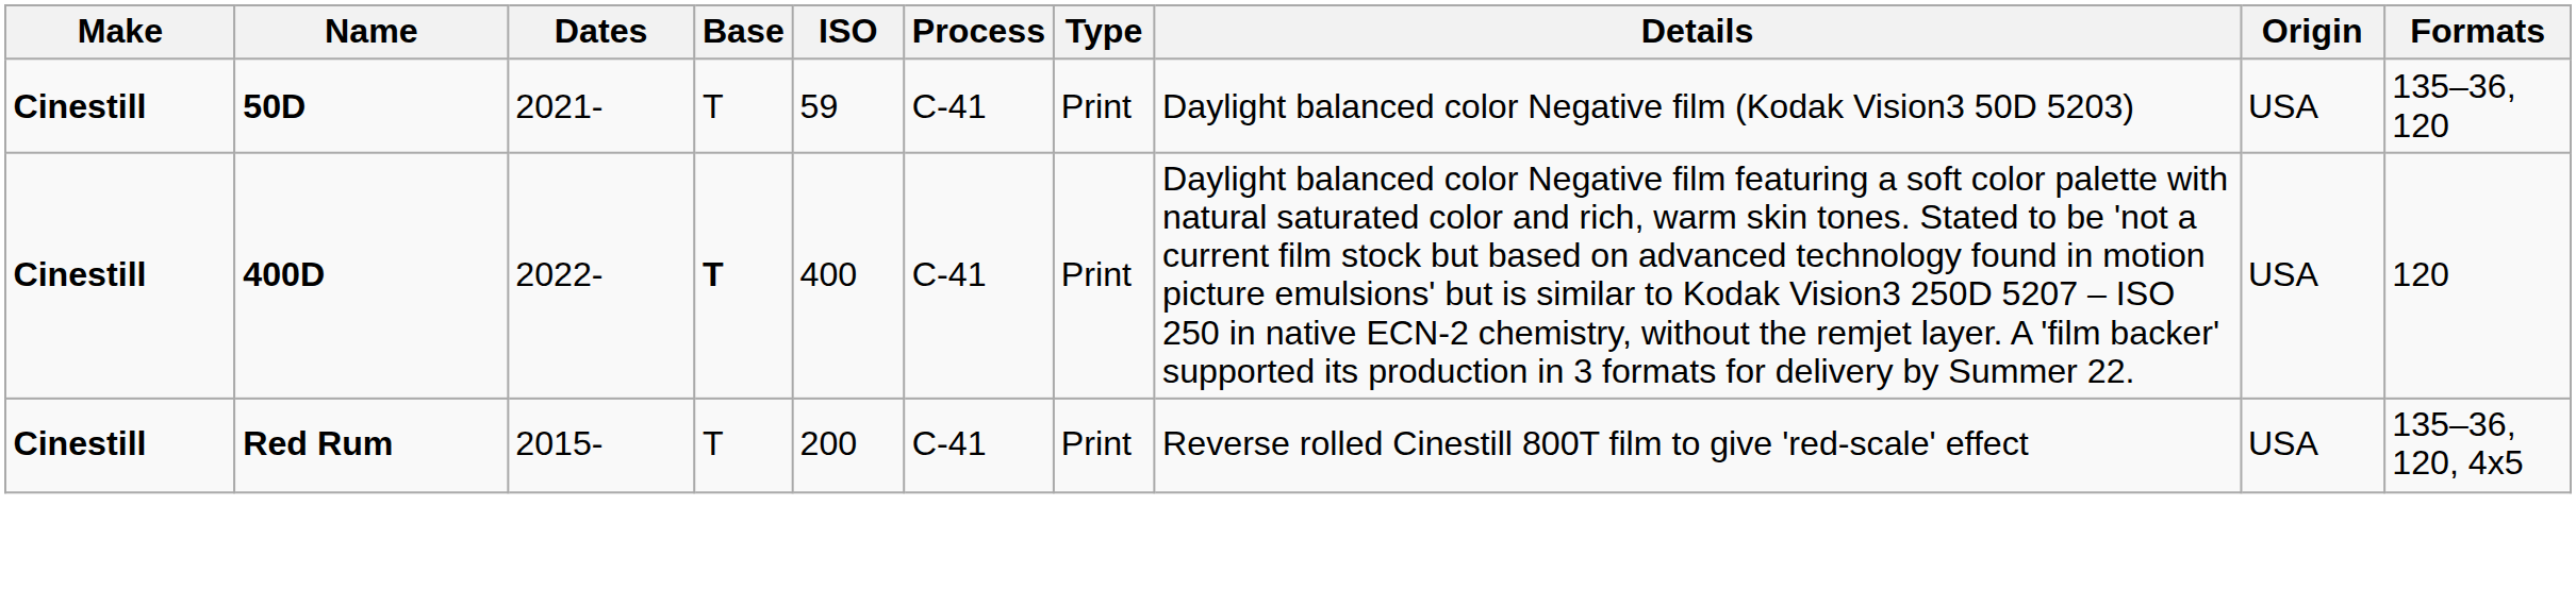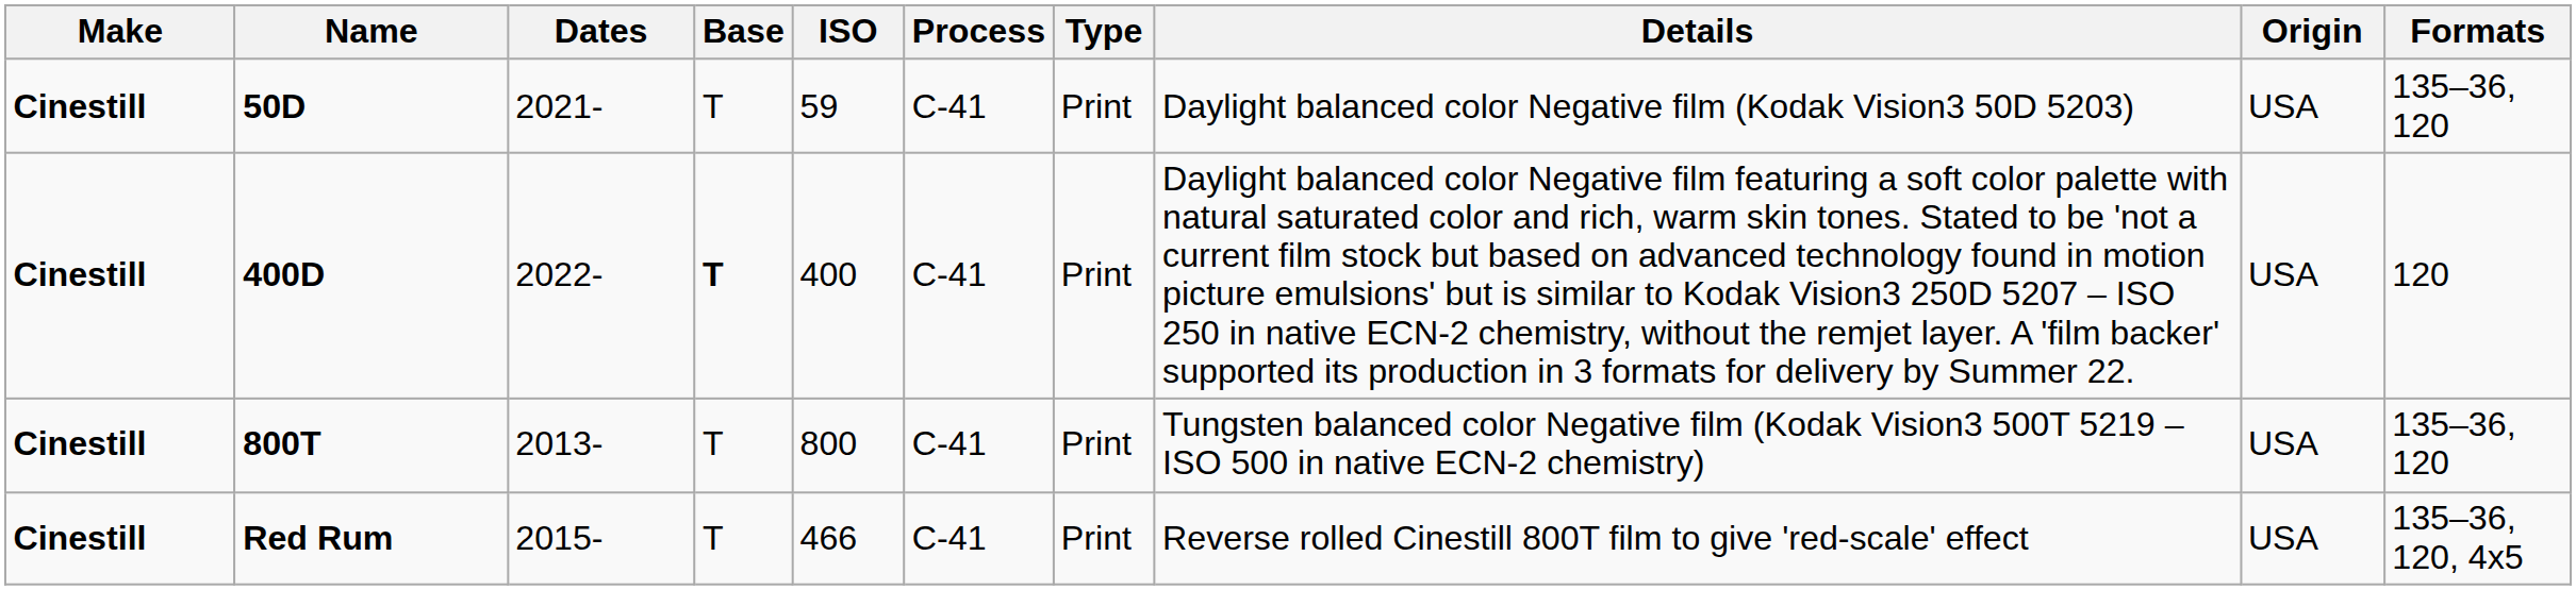+ row: Cinestill | 800T | 2013- | T | 800 | C-41 | Print | Tungsten balanced color Negative film (Kodak Vision3 500T 5219 – ISO 500 in native ECN-2 chemistry) | USA | 135–36, 120
Red Rum | ISO: 200 -> 466
